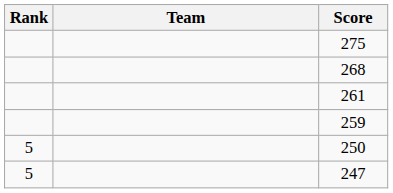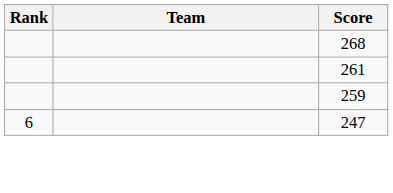- row: 275
- row: 5 | 250
247 | Rank: 5 -> 6
